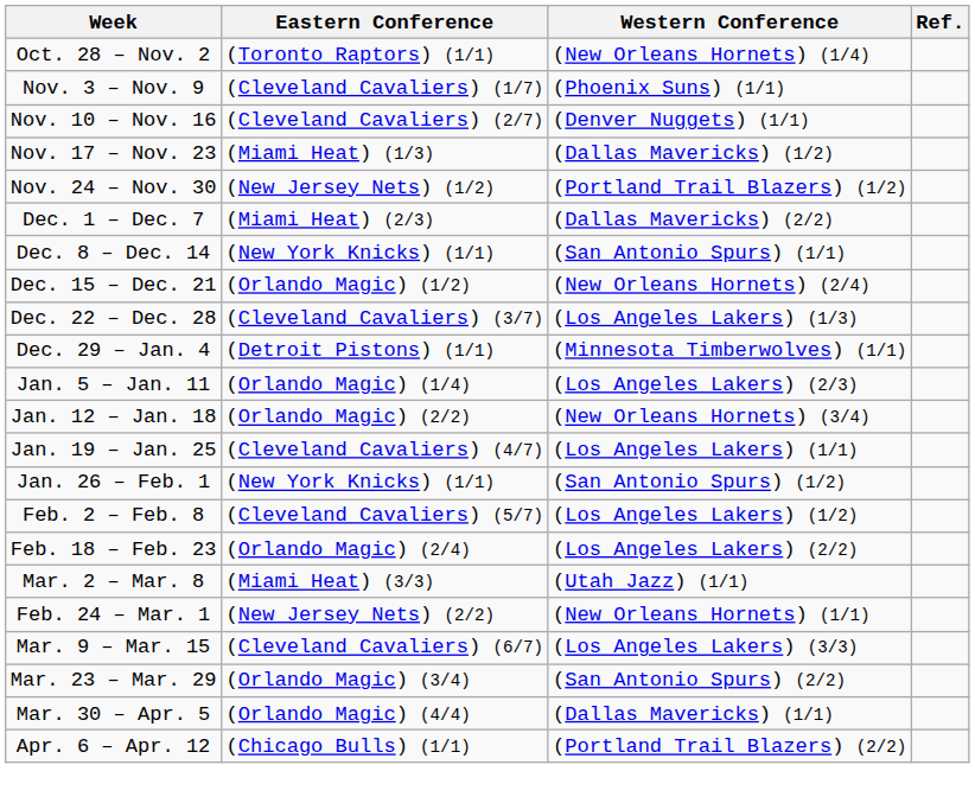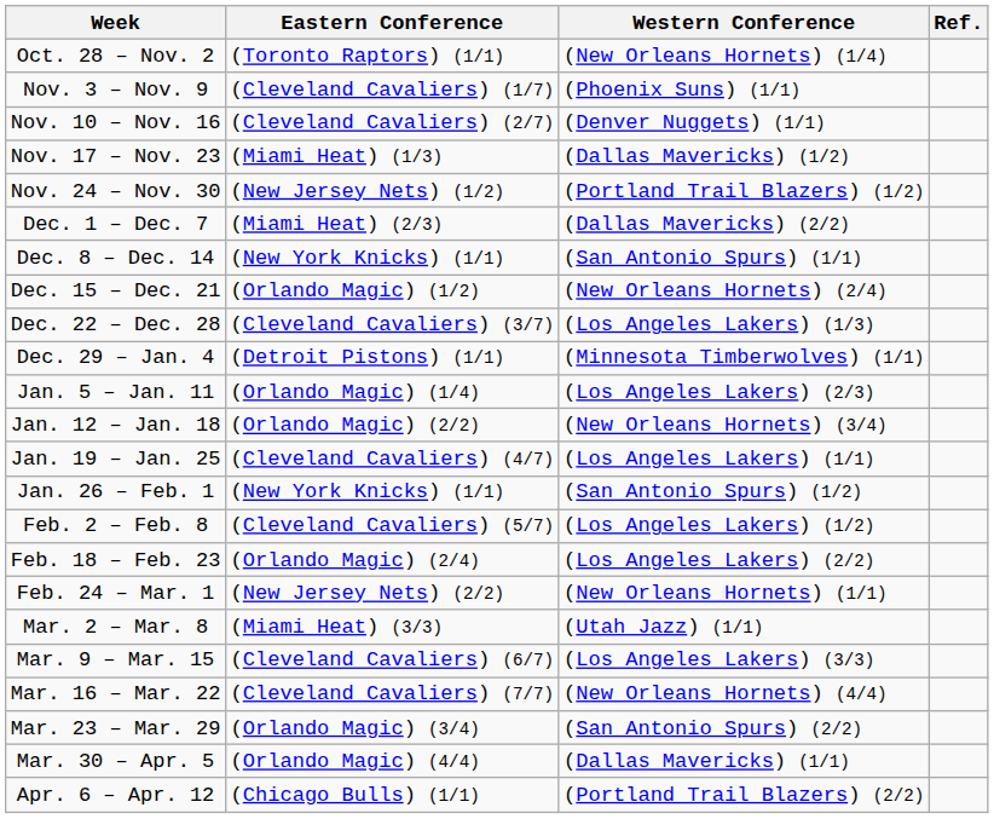rows swapped: Feb. 24 – Mar. 1 <-> Mar. 2 – Mar. 8
+ row: Mar. 16 – Mar. 22 | (Cleveland Cavaliers) (7/7) | (New Orleans Hornets) (4/4)
